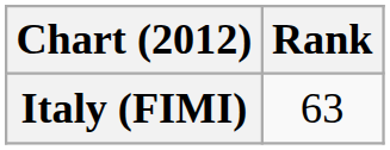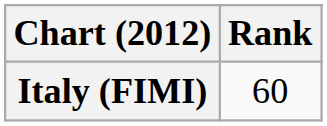Italy (FIMI) | Rank: 63 -> 60
